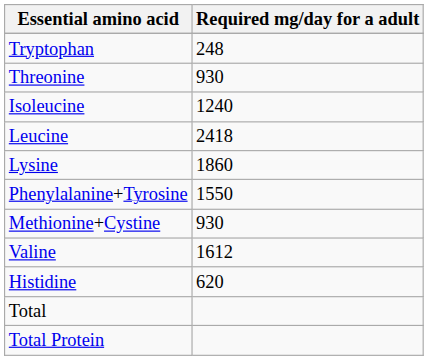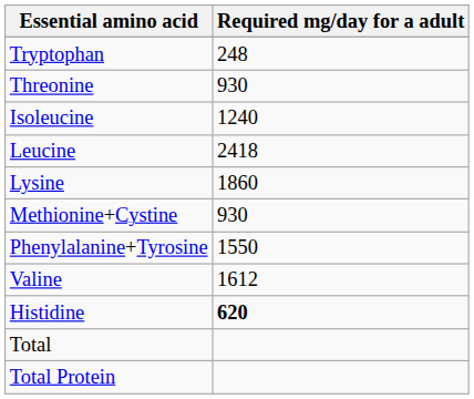rows swapped: Methionine+Cystine <-> Phenylalanine+Tyrosine
Histidine | Required mg/day for a adult: normal -> bold
